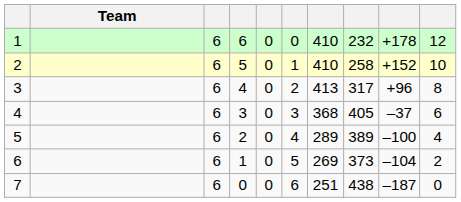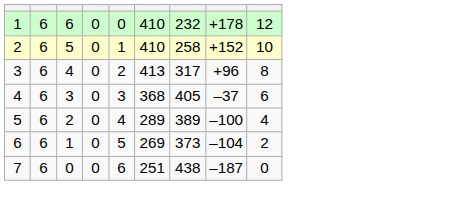- column: Team
